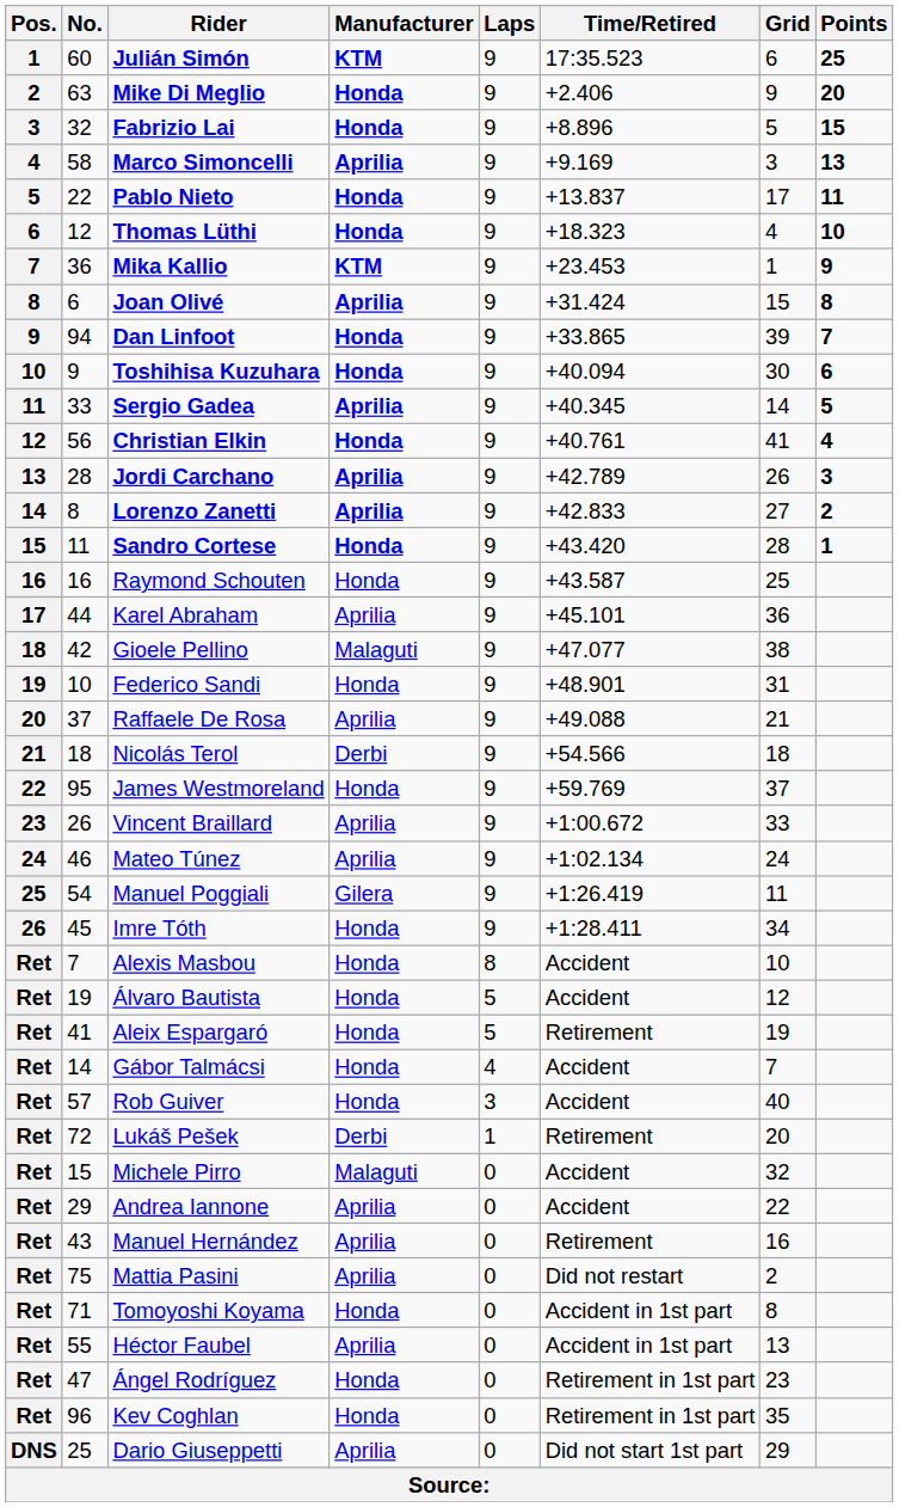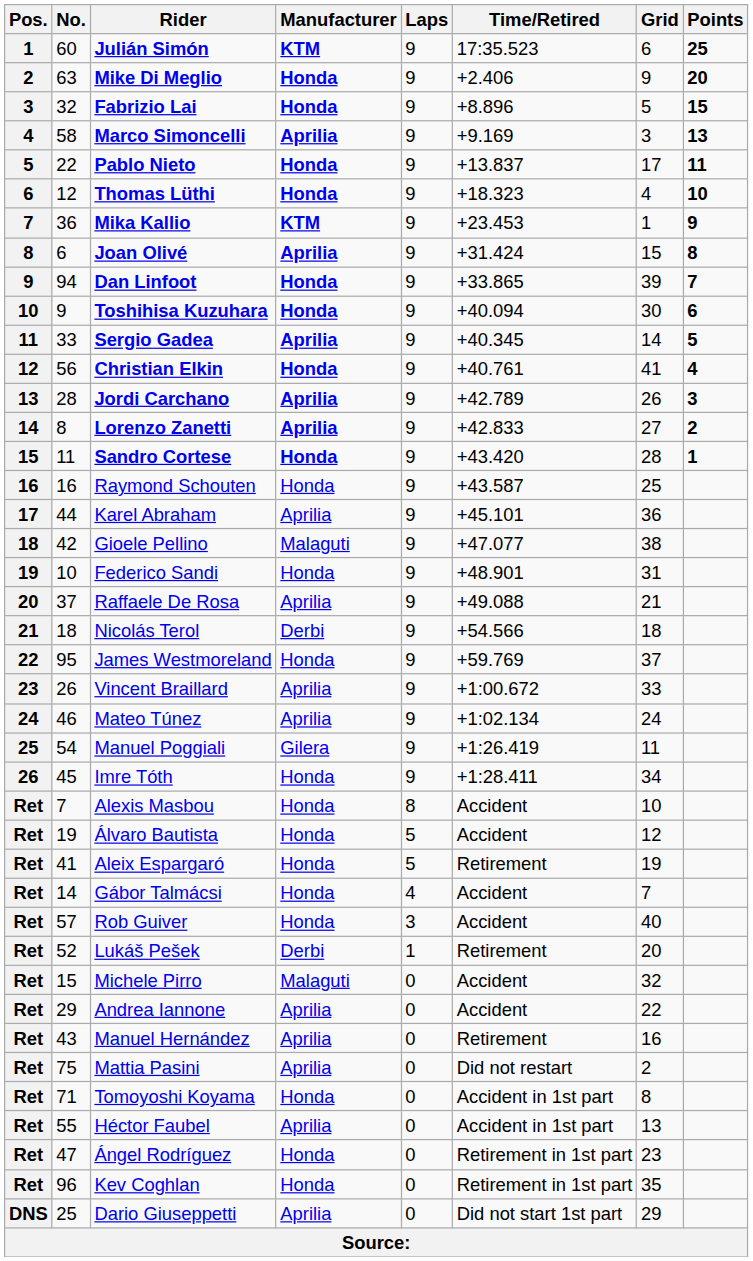Lukáš Pešek | No.: 72 -> 52
